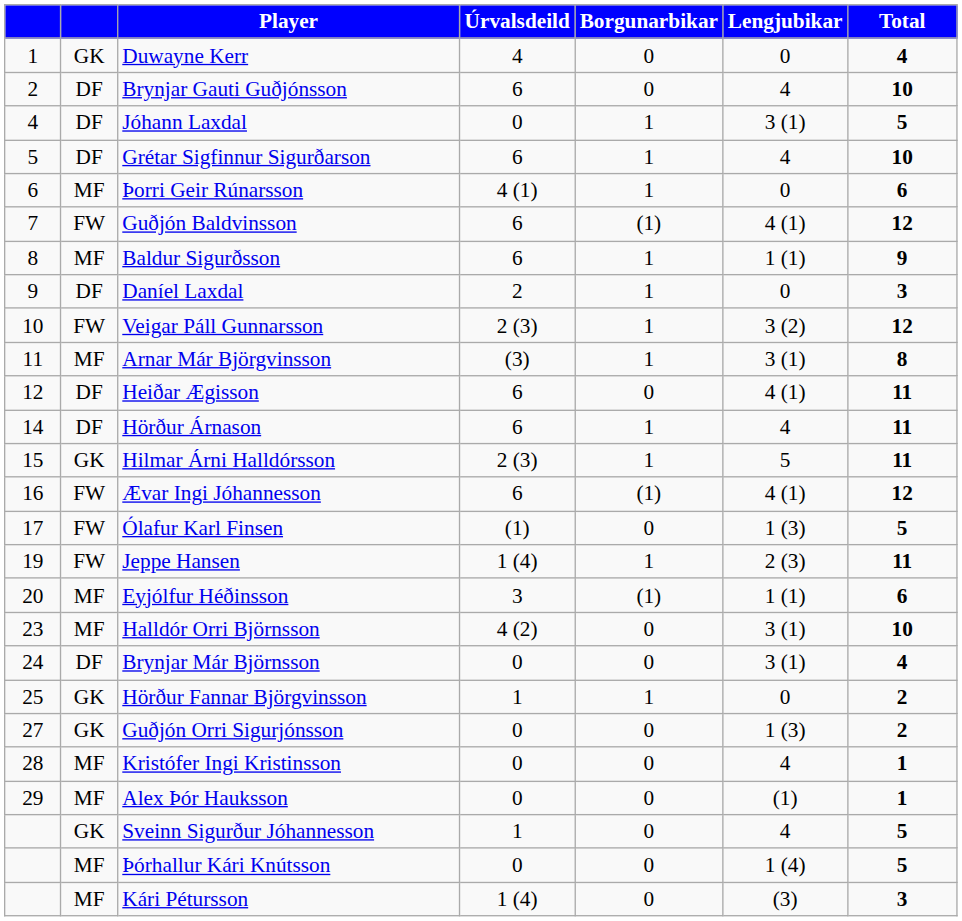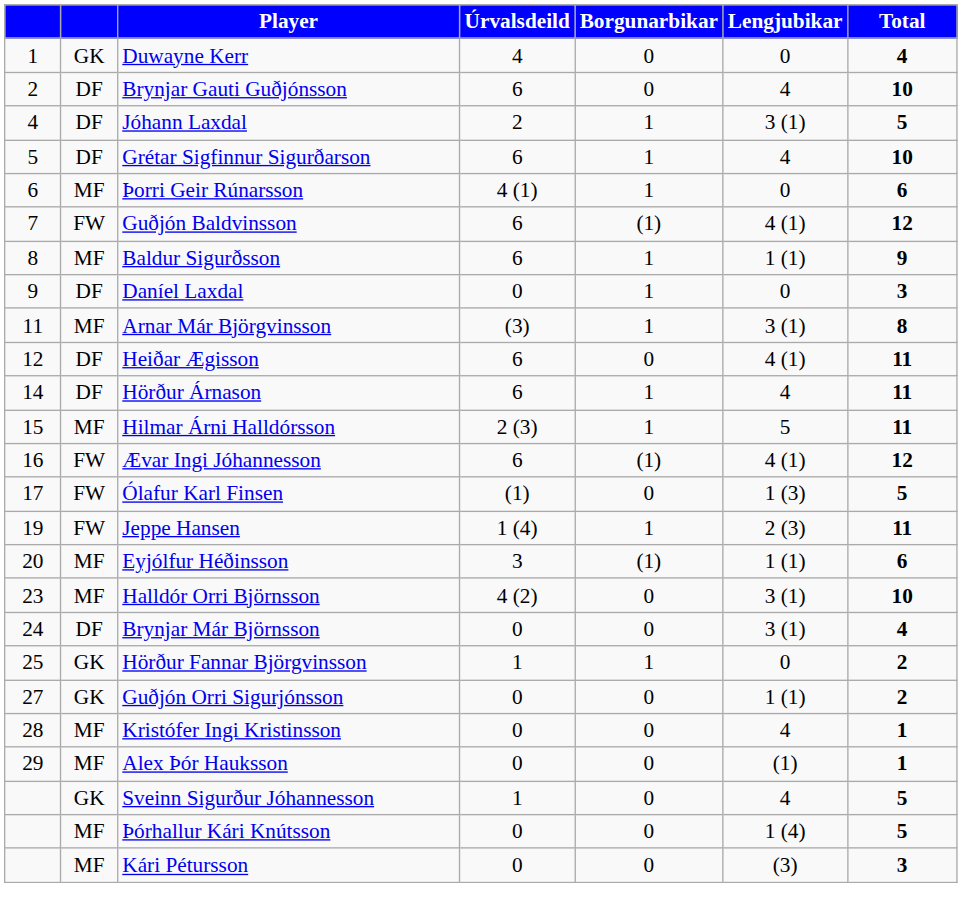Jóhann Laxdal | Úrvalsdeild: 0 -> 2
Daníel Laxdal | Úrvalsdeild: 2 -> 0
- row: 10 | FW | Veigar Páll Gunnarsson | 2 (3) | 1 | 3 (2) | 12
Hilmar Árni Halldórsson | column 2: GK -> MF
Guðjón Orri Sigurjónsson | Lengjubikar: 1 (3) -> 1 (1)
Kári Pétursson | Úrvalsdeild: 1 (4) -> 0
